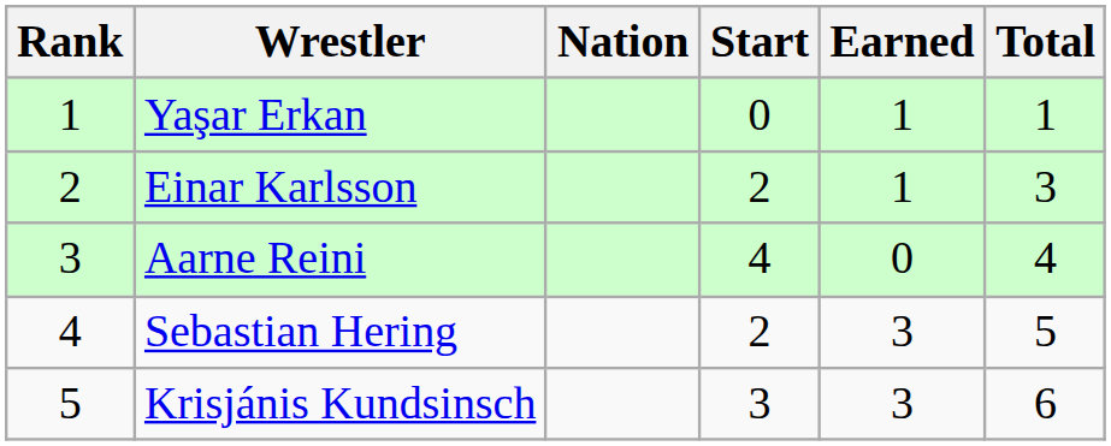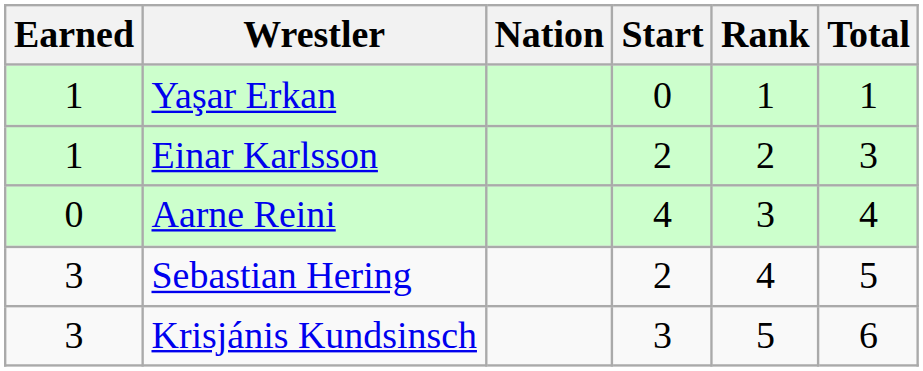columns swapped: Rank <-> Earned
